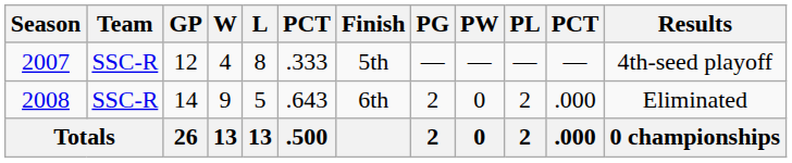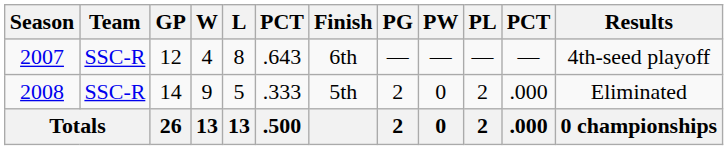2007 | column 6: .333 -> .643
2007 | Finish: 5th -> 6th
2008 | column 6: .643 -> .333
2008 | Finish: 6th -> 5th
